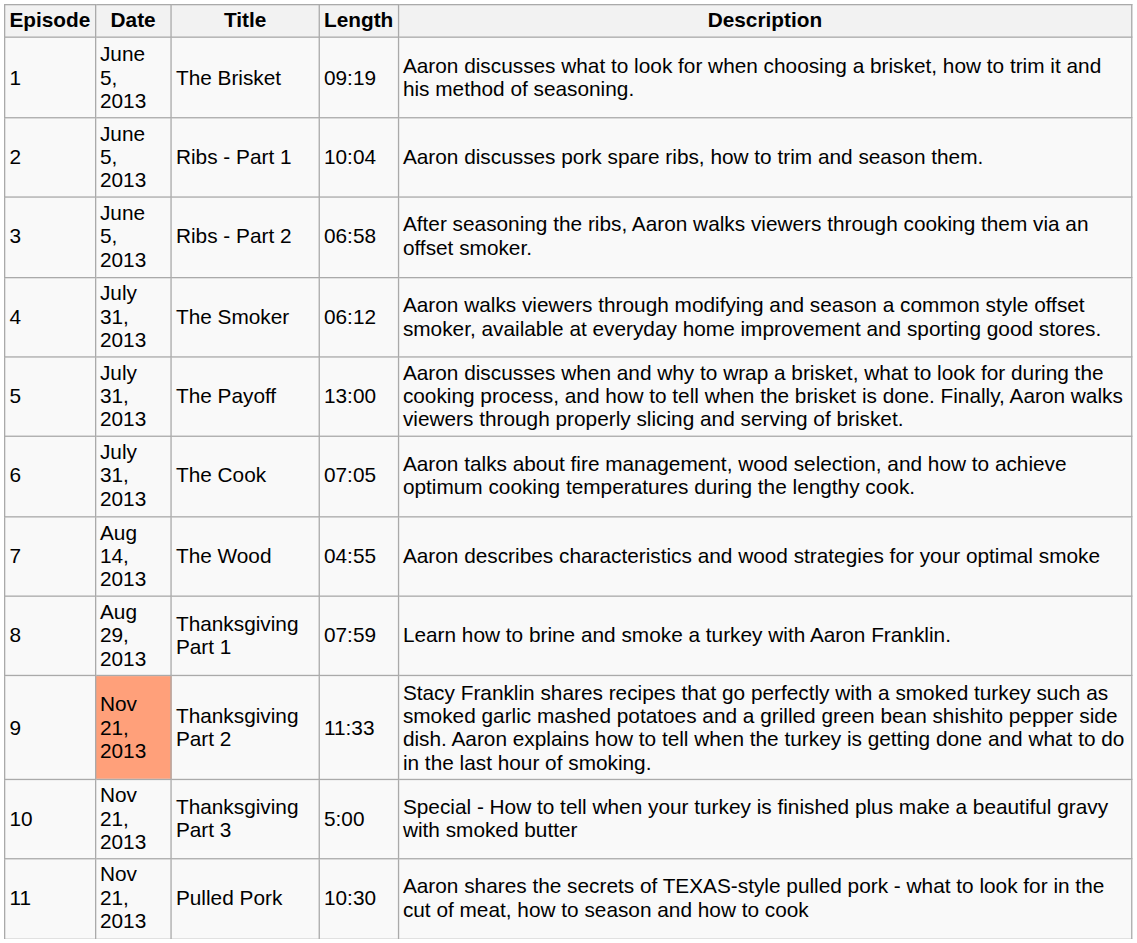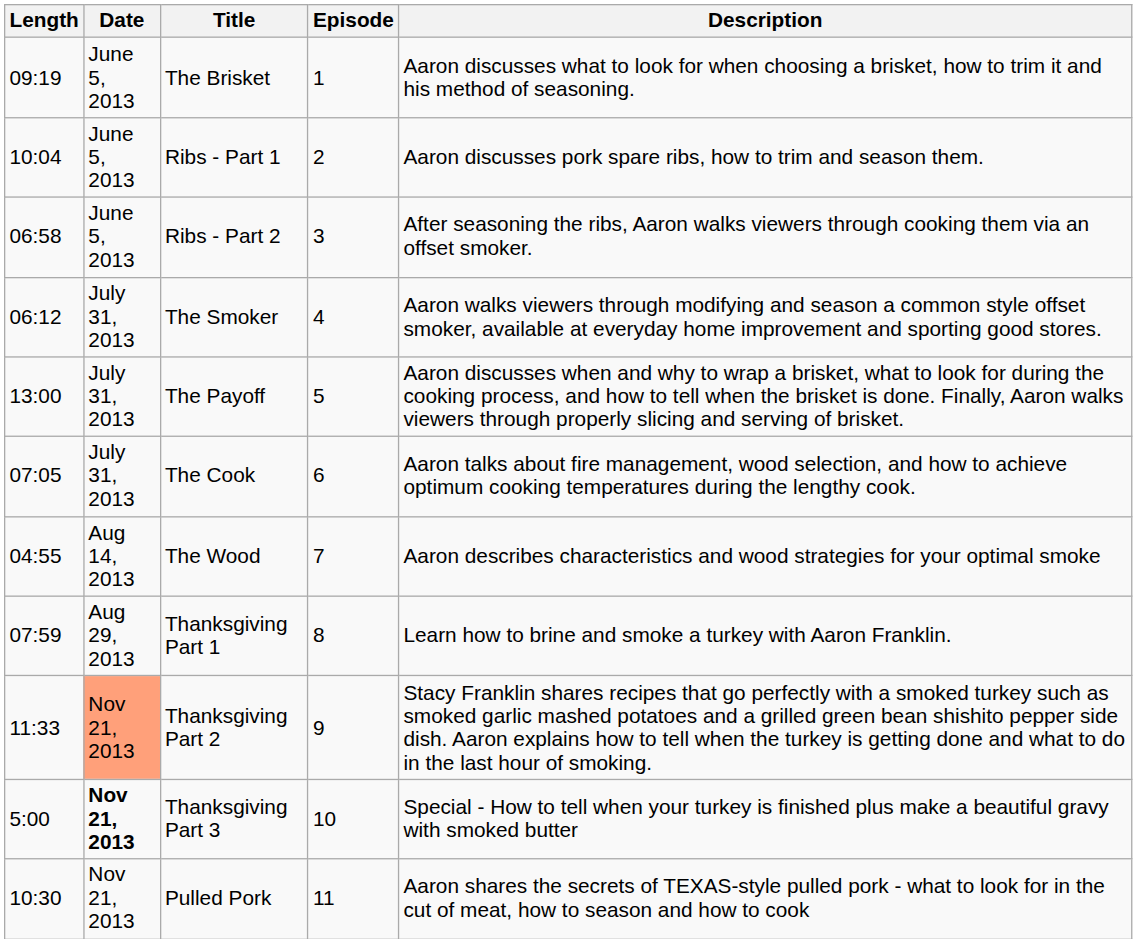columns swapped: Episode <-> Length
Thanksgiving Part 3 | Date: normal -> bold
